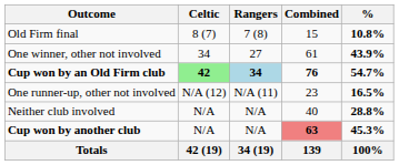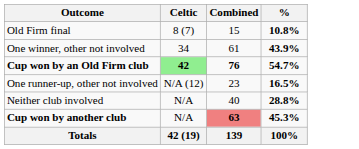- column: Rangers | 7 (8) | 27 | 34 | N/A (11) | N/A | N/A | 34 (19)
